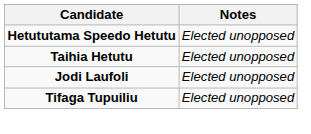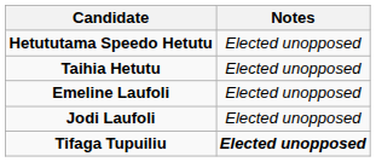+ row: Emeline Laufoli | Elected unopposed
Tifaga Tupuiliu | Notes: normal -> bold
